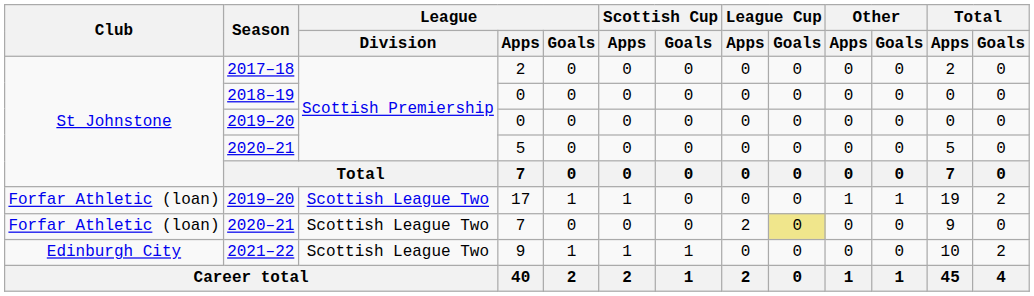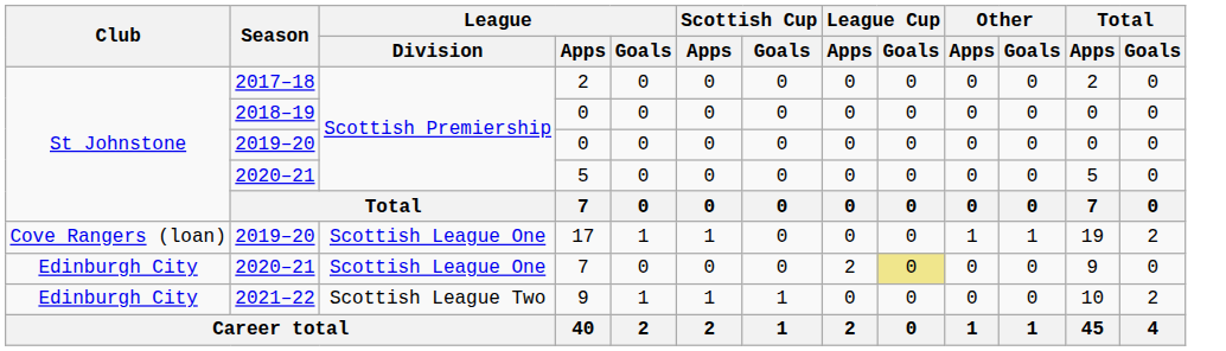17 | Club: Forfar Athletic (loan) -> Cove Rangers (loan)
17 | League / Division: Scottish League Two -> Scottish League One
2020–21 / 7 | Club: Forfar Athletic (loan) -> Edinburgh City
2020–21 / 7 | League / Division: Scottish League Two -> Scottish League One
